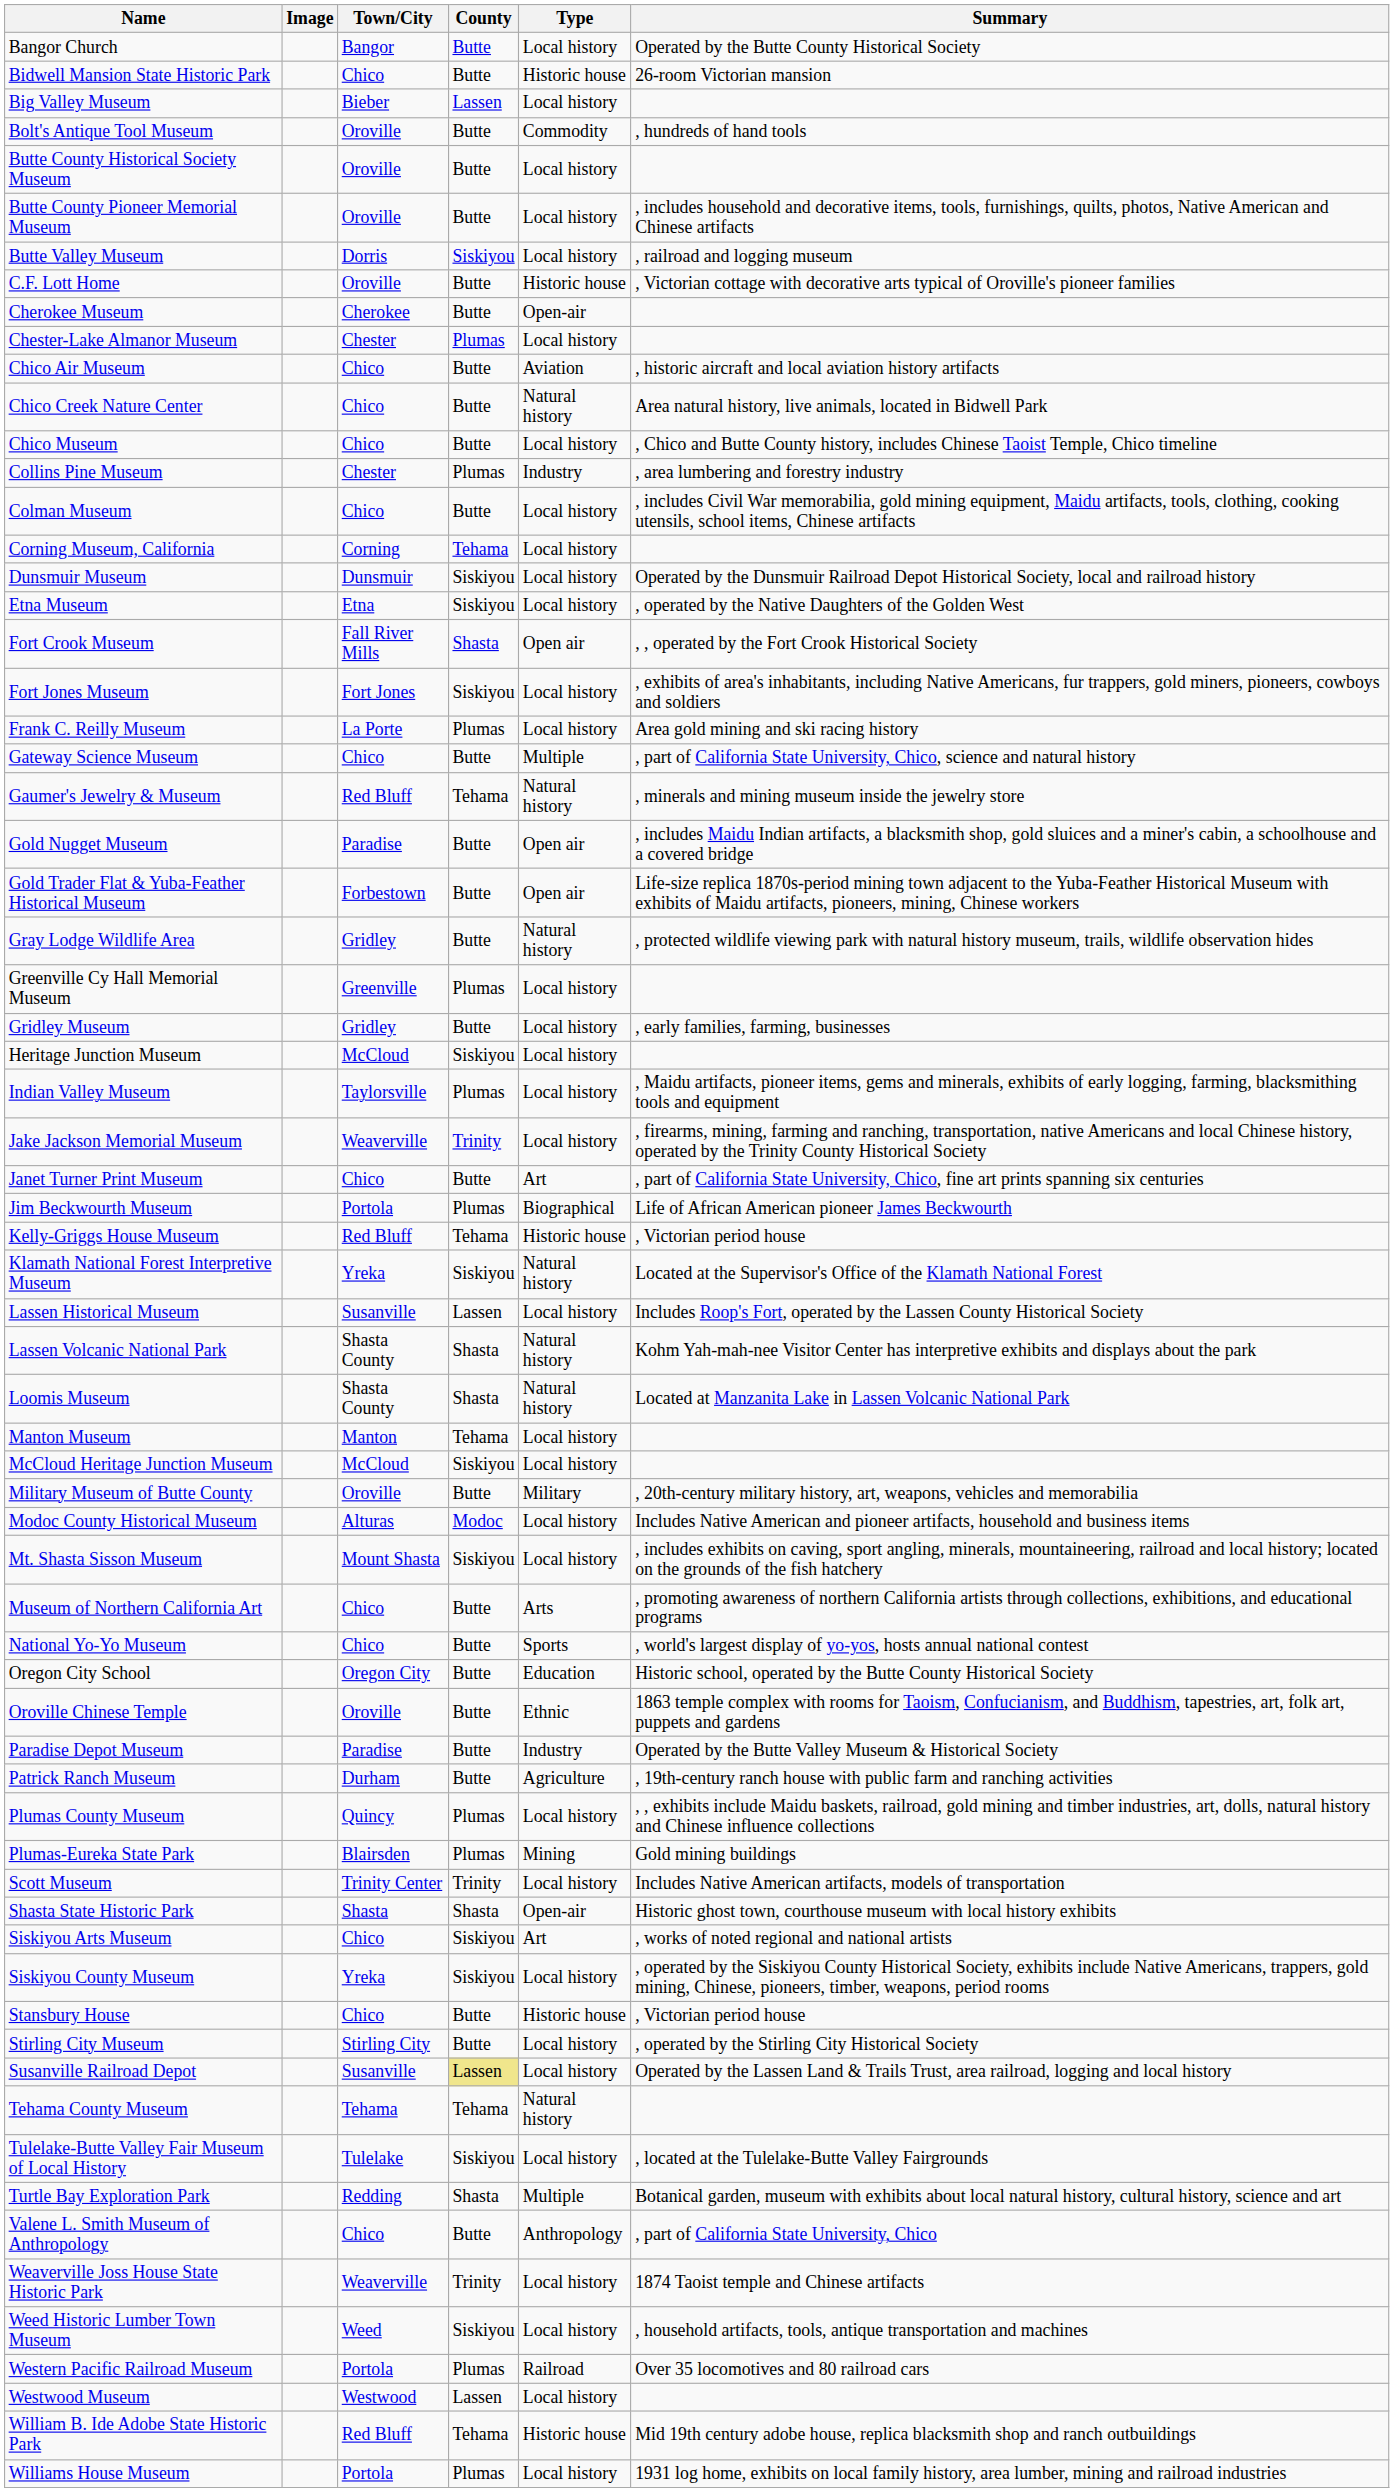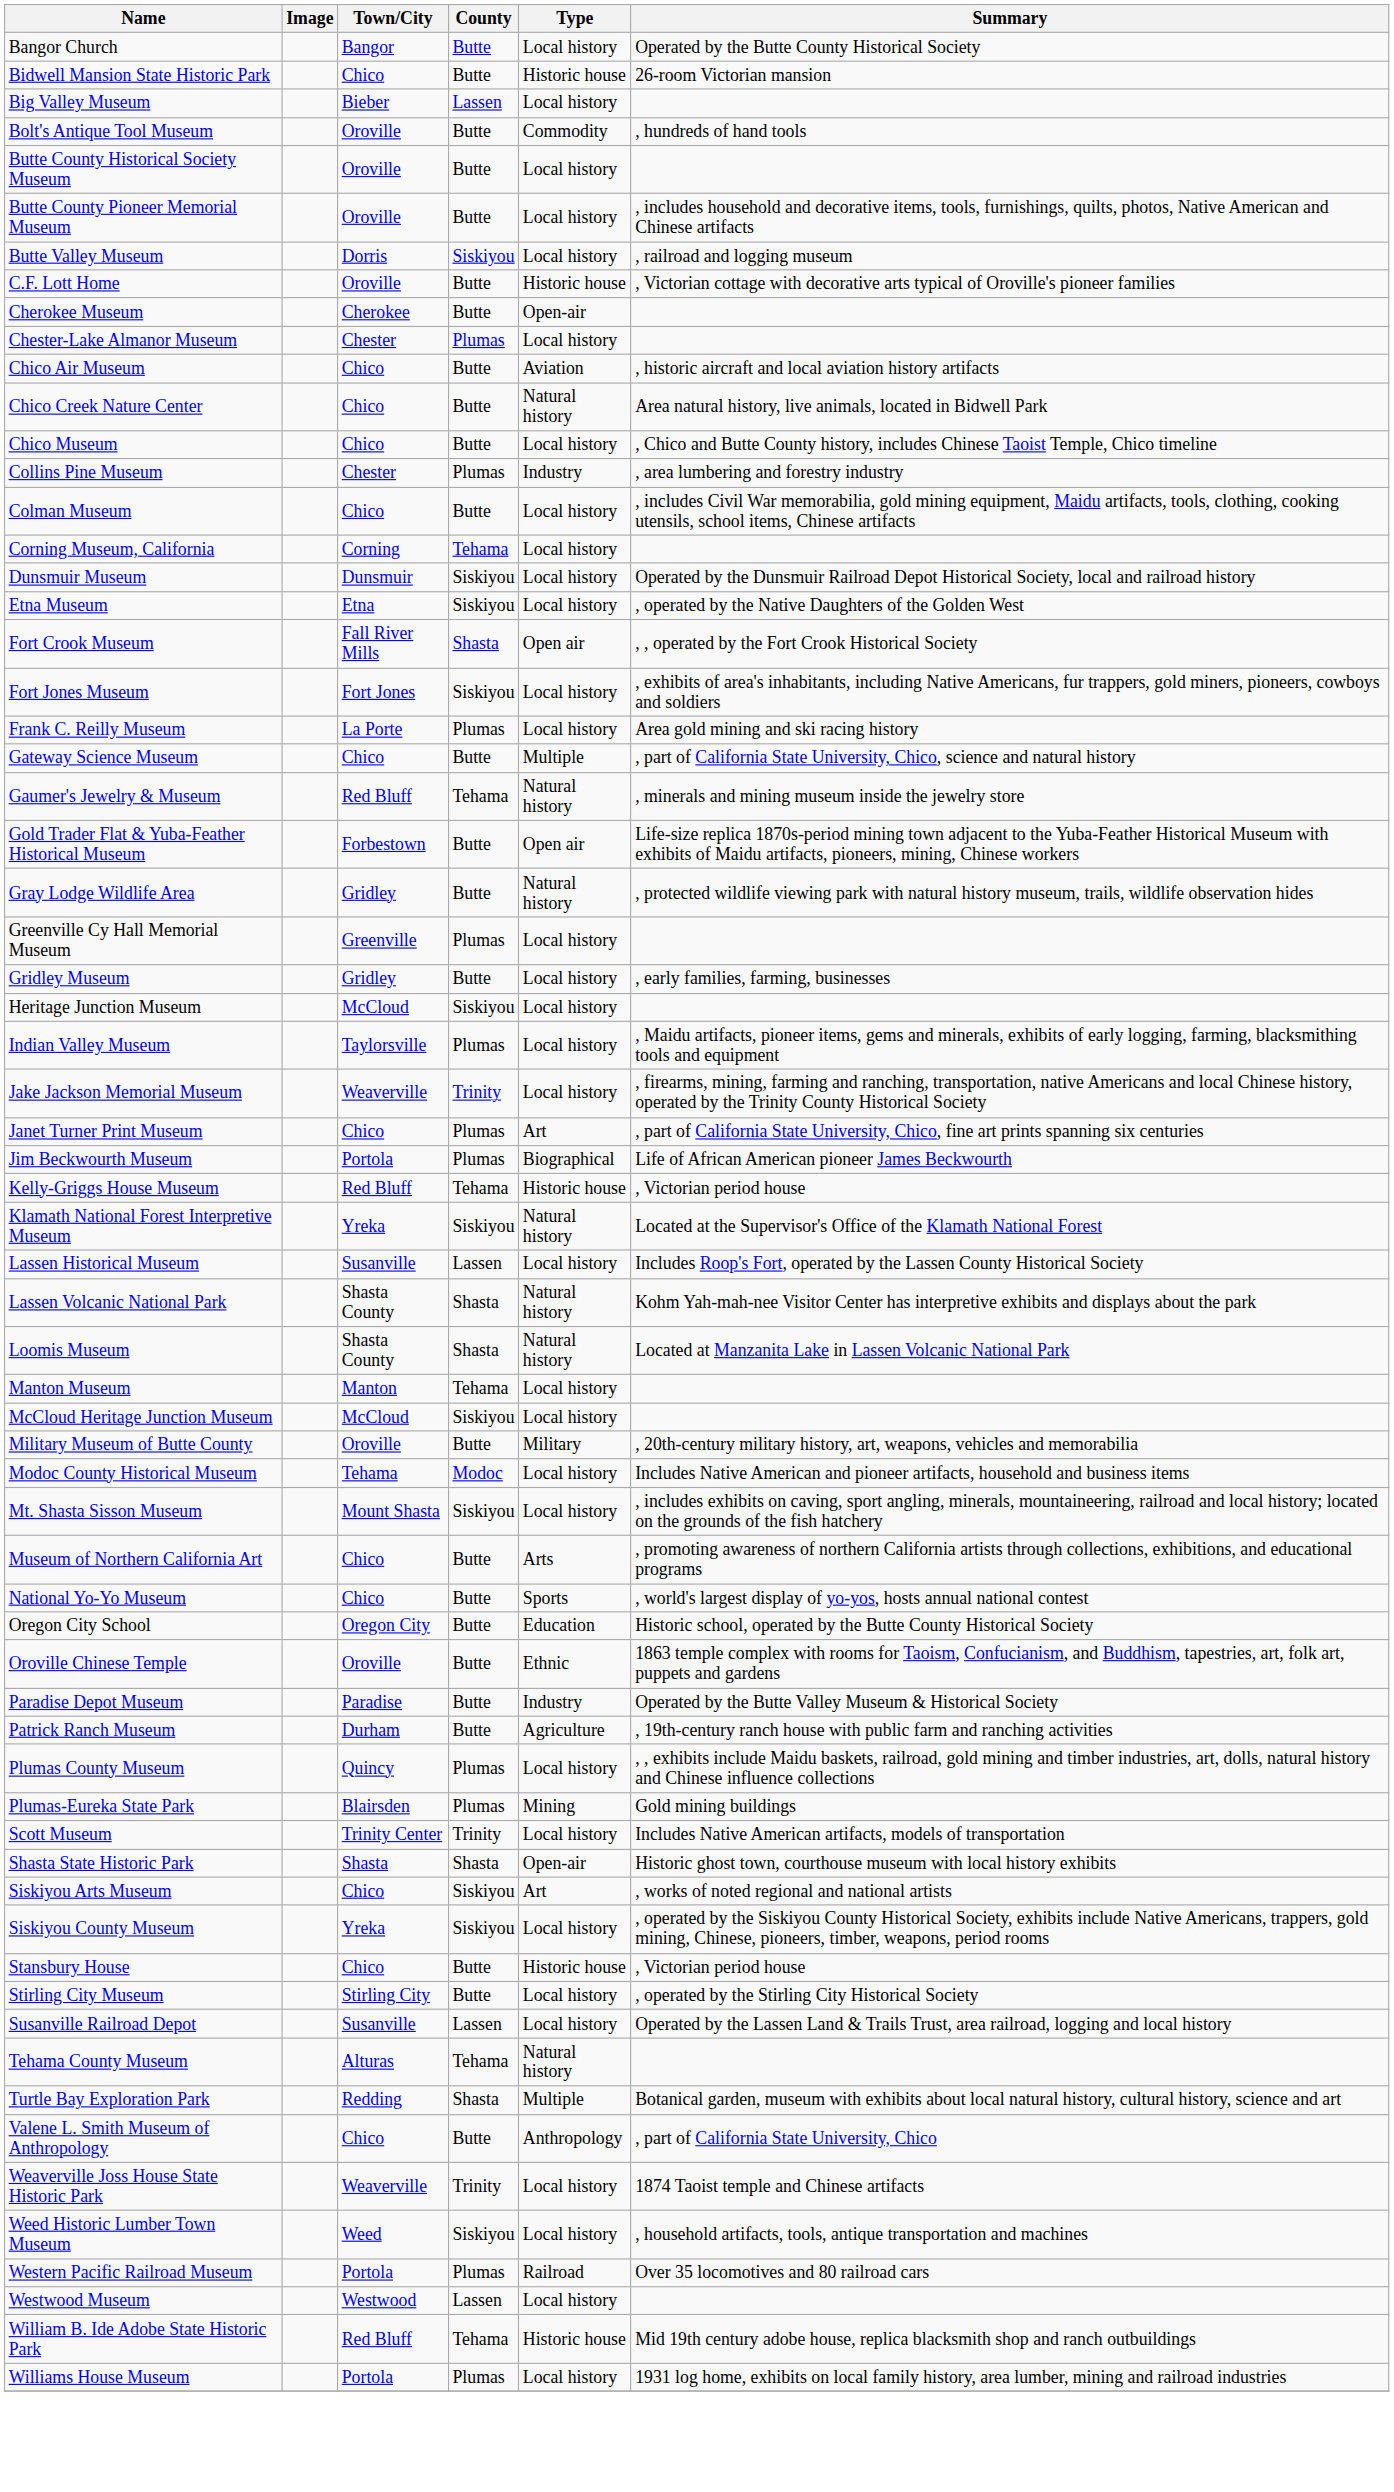- row: Gold Nugget Museum | Paradise | Butte | Open air | , includes Maidu Indian artifacts, a blacksmith shop, gold sluices and a miner's cabin, a schoolhouse and a covered bridge
Janet Turner Print Museum | County: Butte -> Plumas
Modoc County Historical Museum | Town/City: Alturas -> Tehama
Susanville Railroad Depot | County: khaki background -> no background
Tehama County Museum | Town/City: Tehama -> Alturas
- row: Tulelake-Butte Valley Fair Museum of Local History | Tulelake | Siskiyou | Local history | , located at the Tulelake-Butte Valley Fairgrounds
